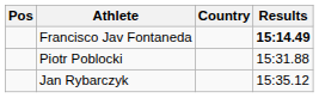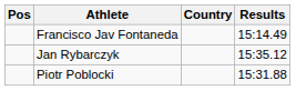Francisco Jav Fontaneda | Results: bold -> normal
rows swapped: Piotr Poblocki <-> Jan Rybarczyk
